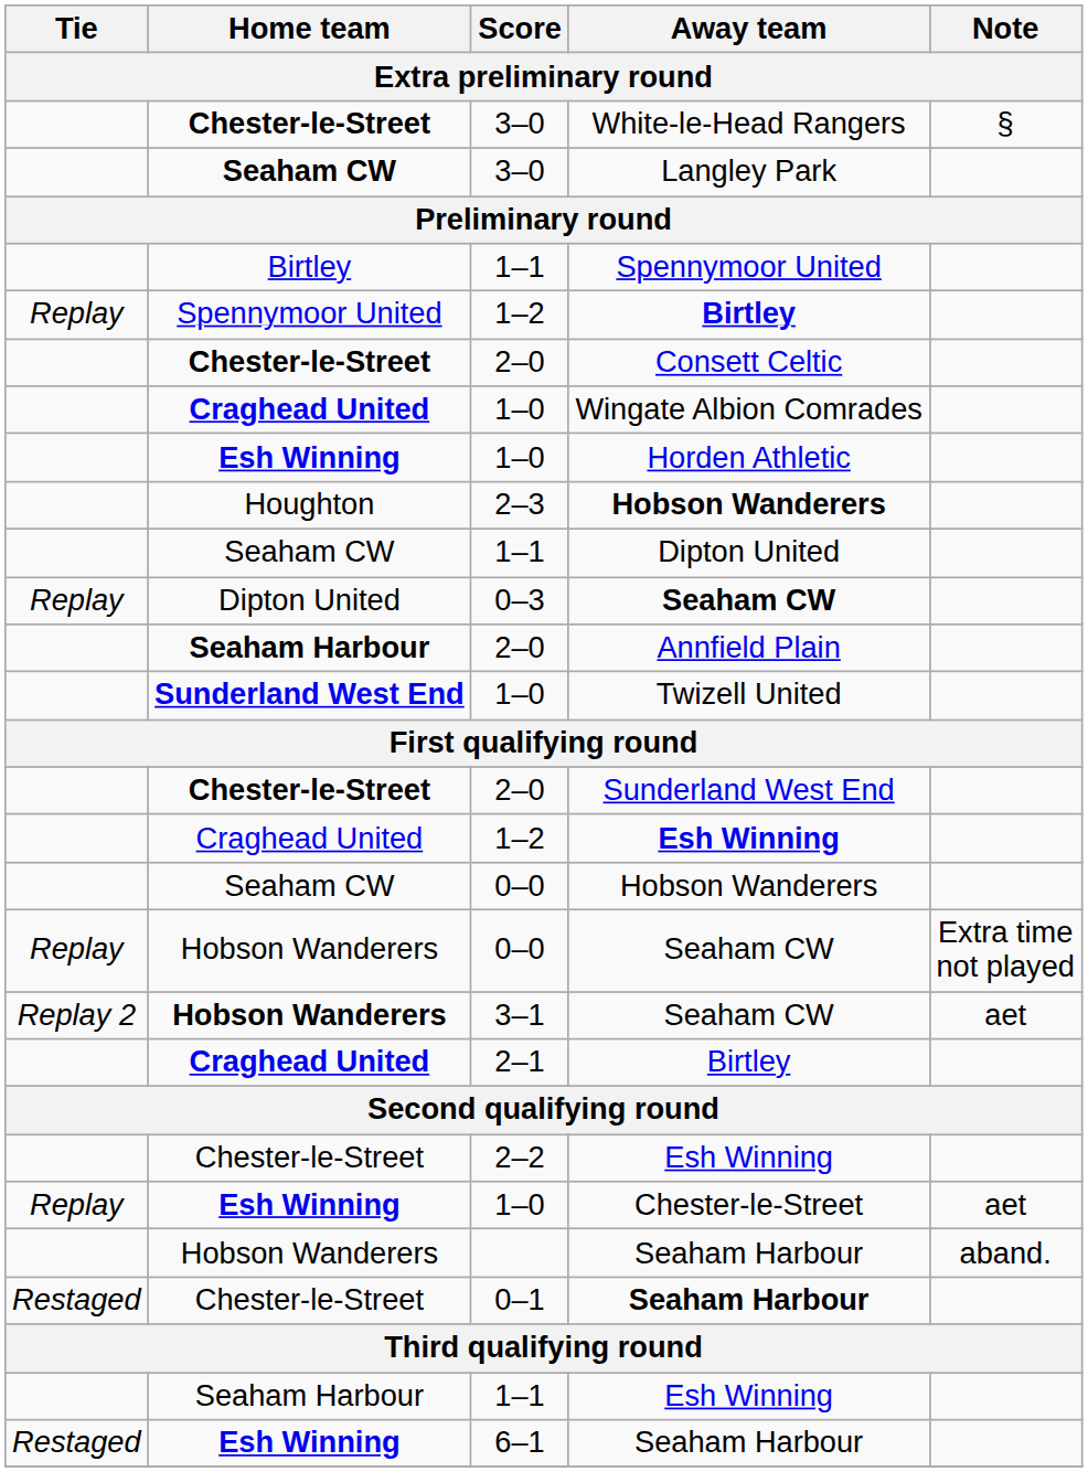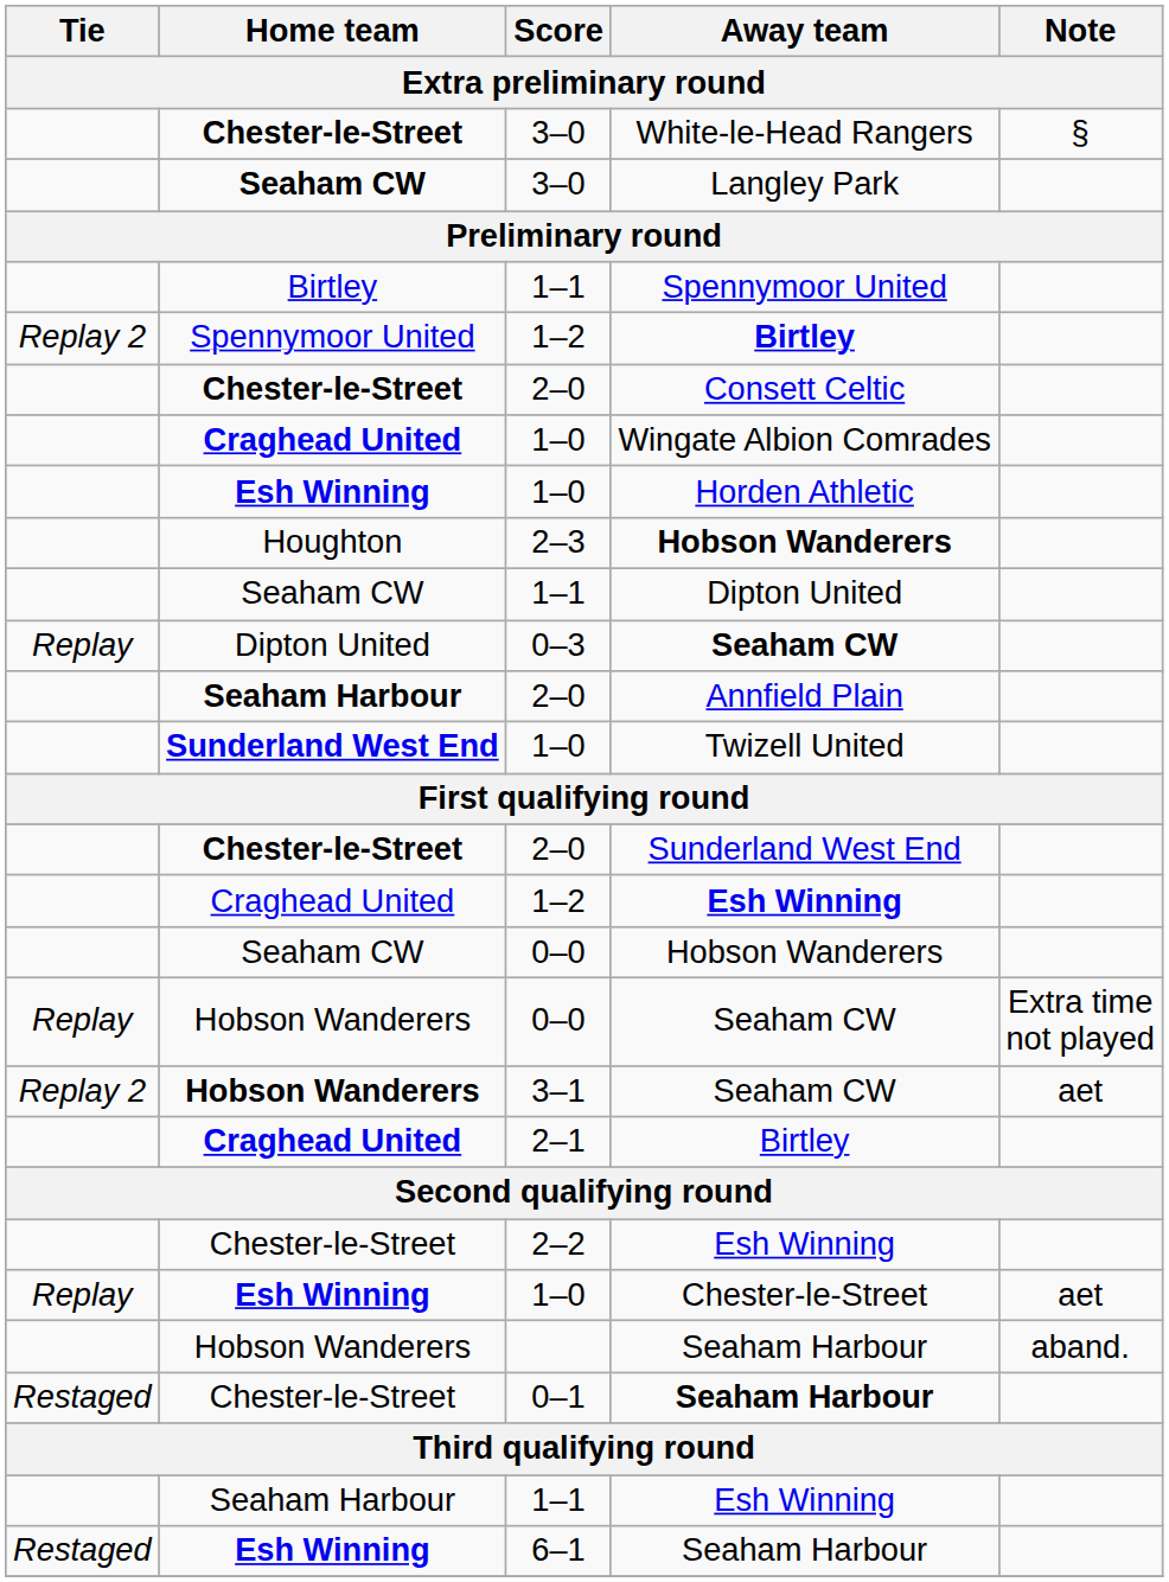1–2 / Birtley | Tie: Replay -> Replay 2
